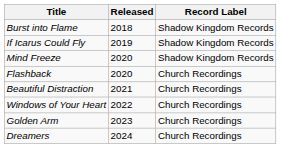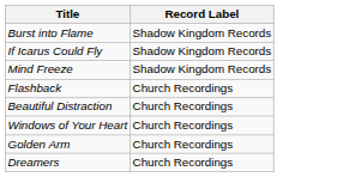- column: Released | 2018 | 2019 | 2020 | 2020 | 2021 | 2022 | 2023 | 2024
